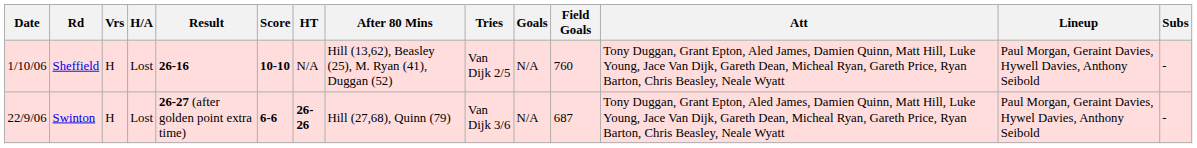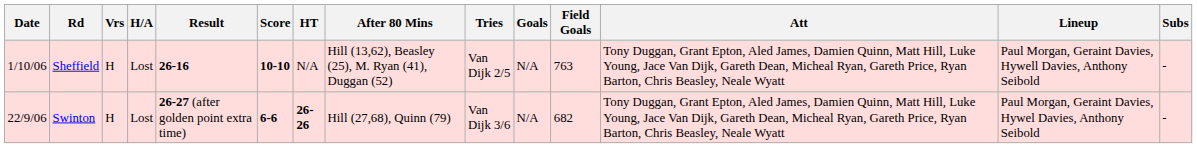Sheffield | Field Goals: 760 -> 763
Swinton | Field Goals: 687 -> 682
